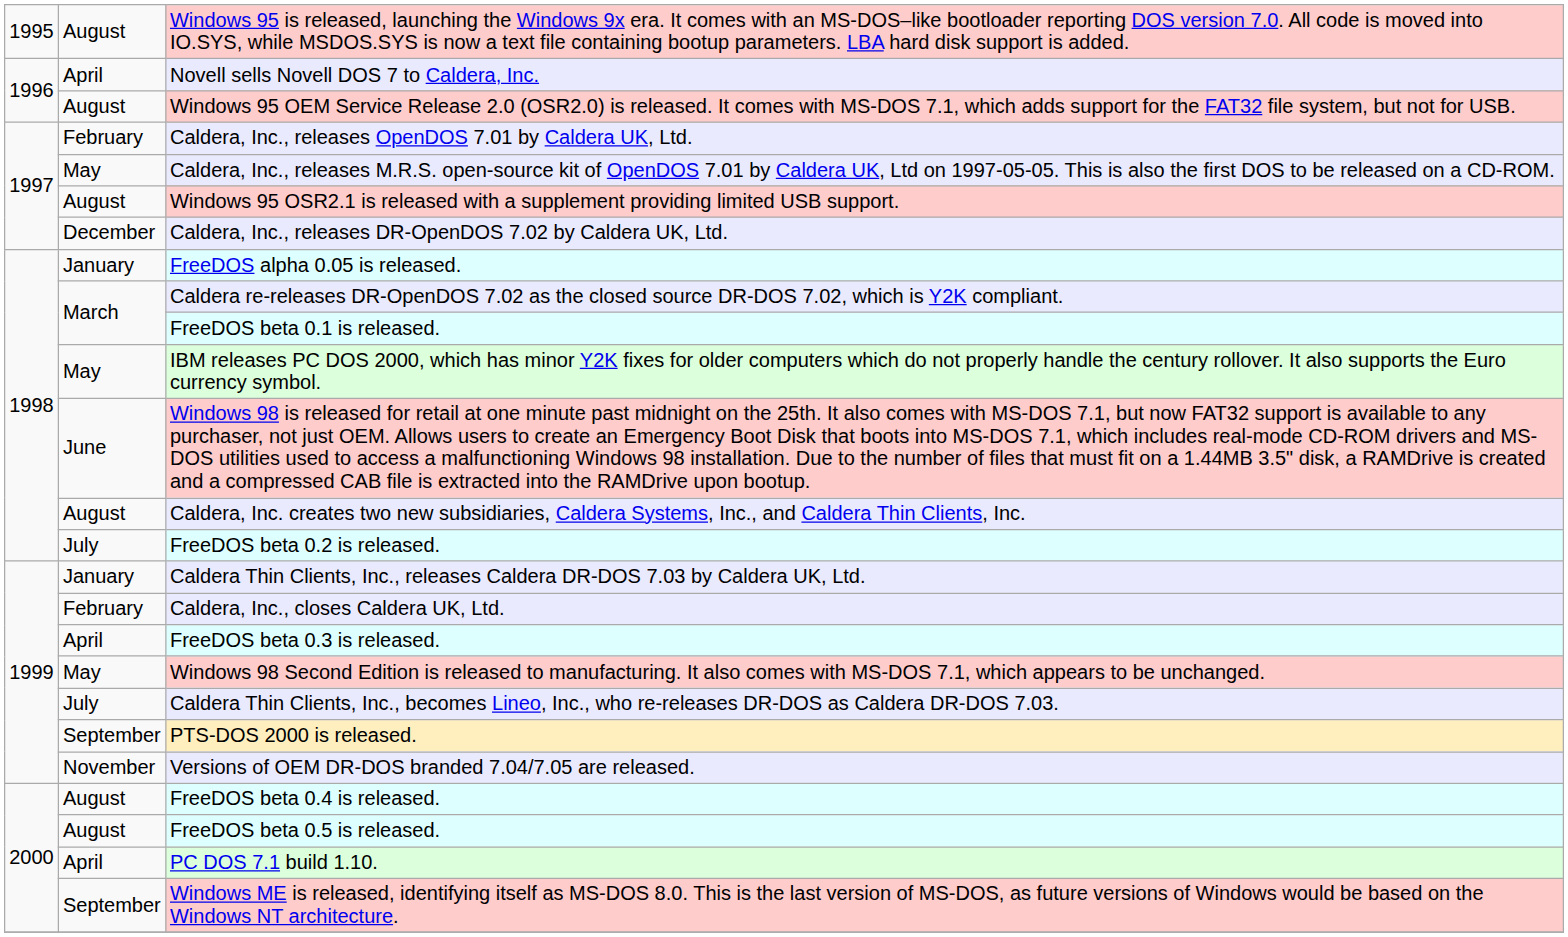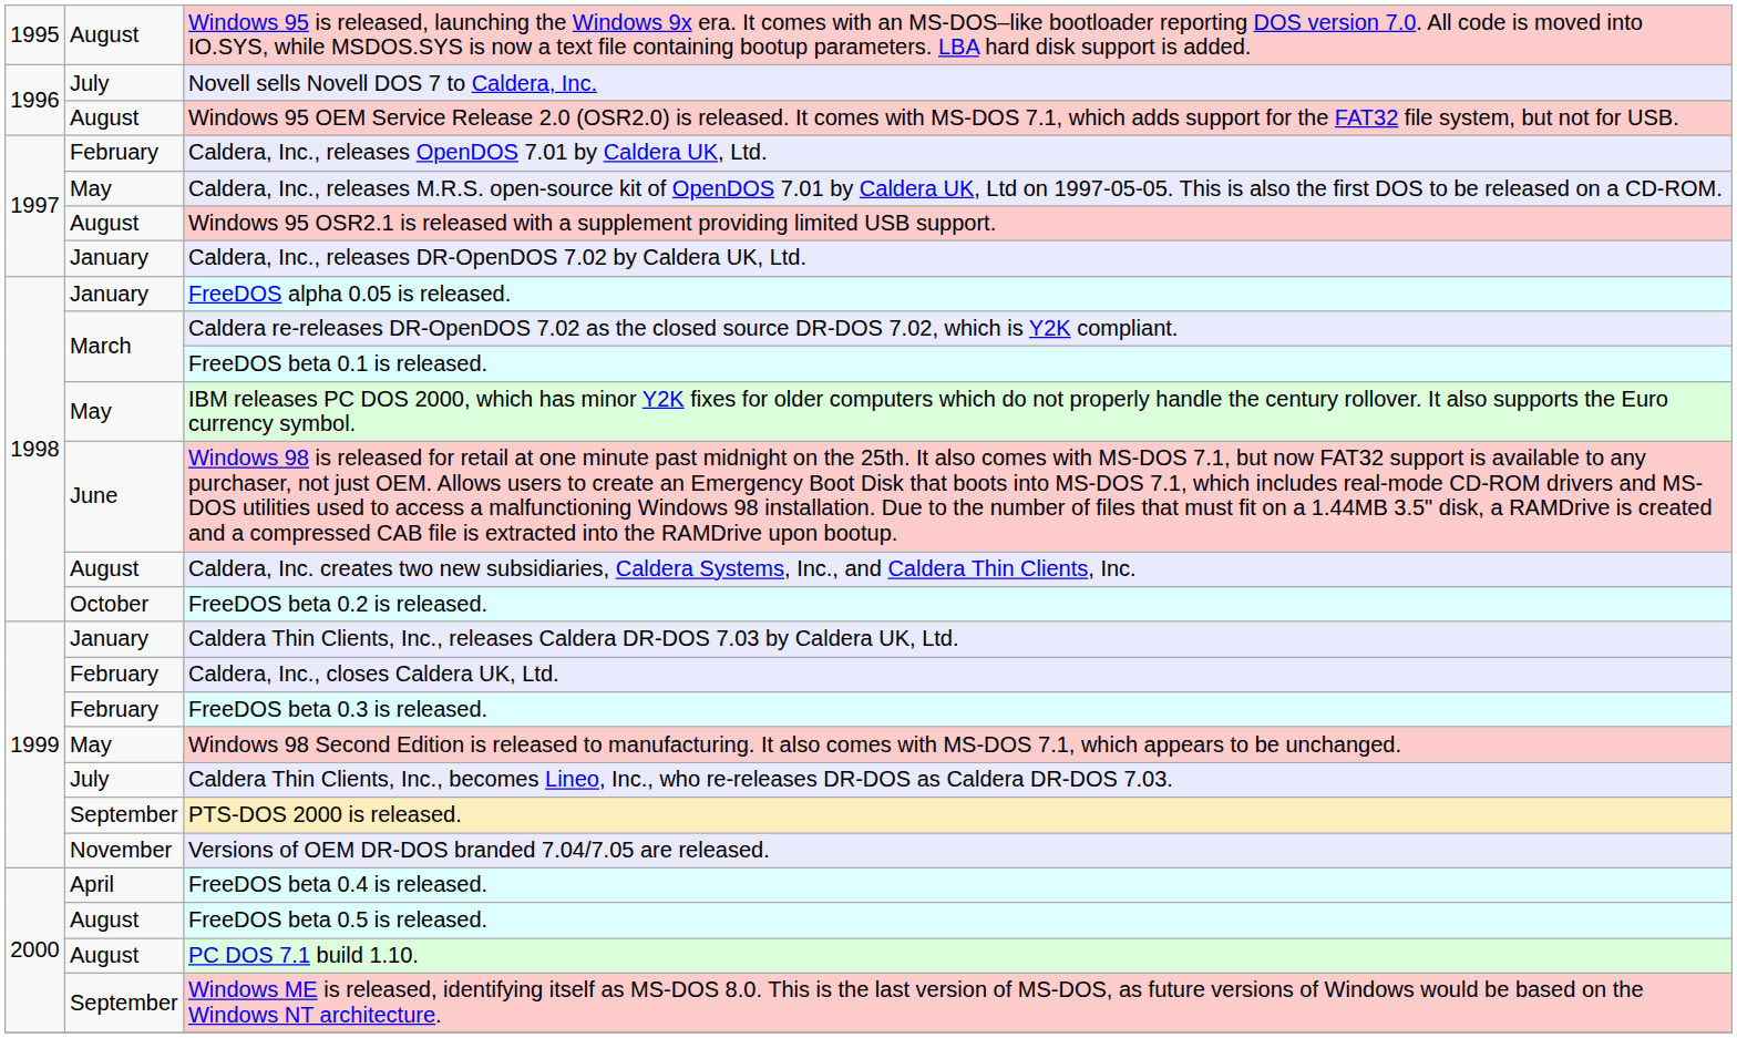Novell sells Novell DOS 7 to Caldera, Inc. | column 2: April -> July
Caldera, Inc., releases DR-OpenDOS 7.02 by Caldera UK, Ltd. | column 2: December -> January
FreeDOS beta 0.2 is released. | column 2: July -> October
FreeDOS beta 0.3 is released. | column 2: April -> February
FreeDOS beta 0.4 is released. | column 2: August -> April
PC DOS 7.1 build 1.10. | column 2: April -> August
